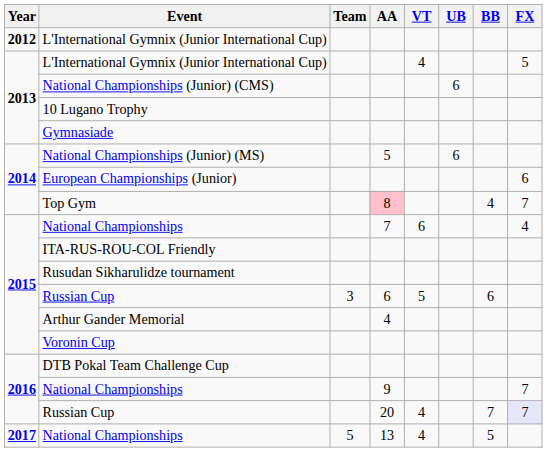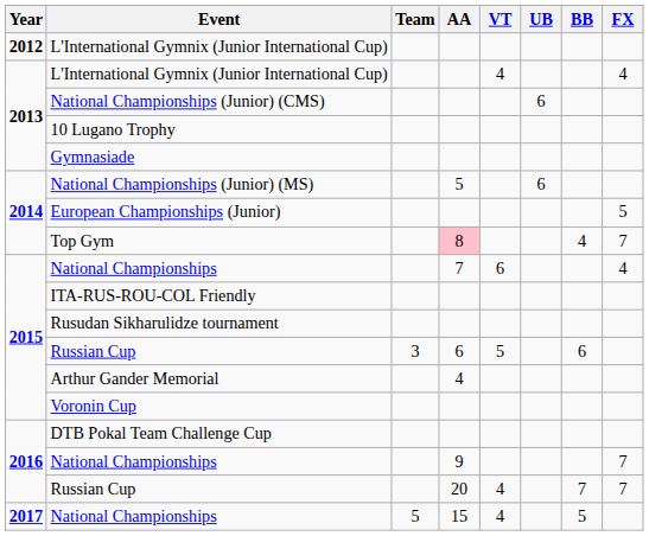2013 / L'International Gymnix (Junior International Cup) | FX: 5 -> 4
European Championships (Junior) | FX: 6 -> 5
2016 / Russian Cup | FX: lavender background -> no background
2017 / National Championships | AA: 13 -> 15
